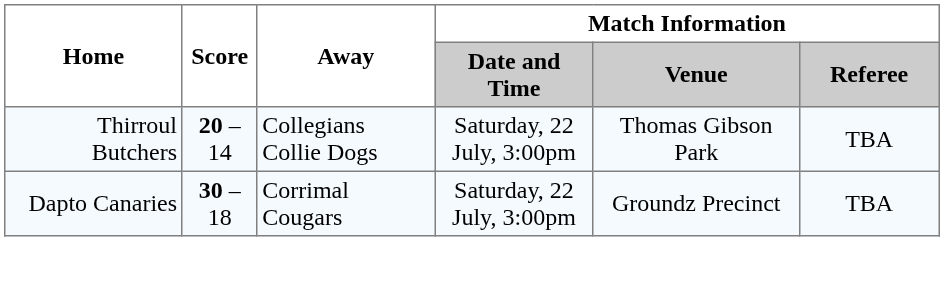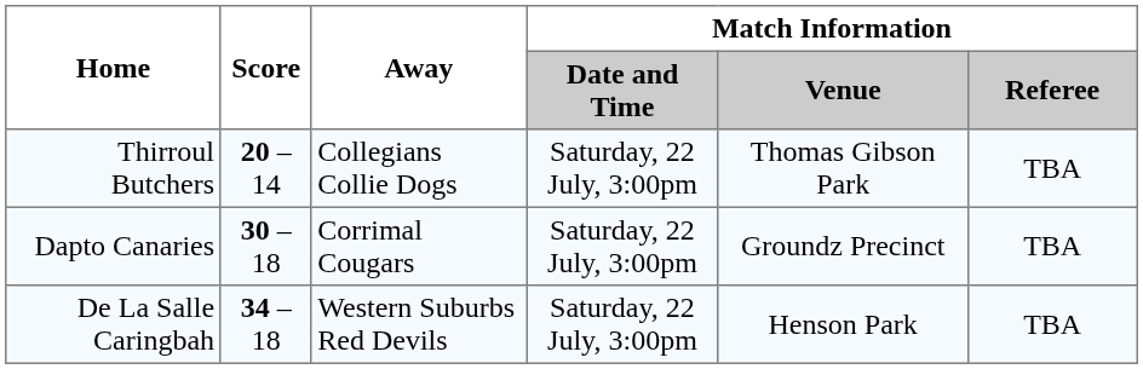+ row: De La Salle Caringbah | 34 – 18 | Western Suburbs Red Devils | Saturday, 22 July, 3:00pm | Henson Park | TBA
